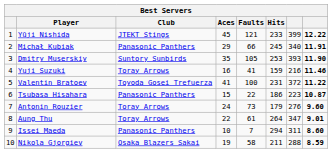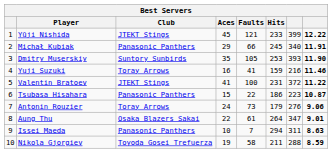Valentin Bratoev | Club: Toyoda Gosei Trefuerza -> JTEKT Stings
Antonin Rouzier | column 8: 9.60 -> 9.06
Aung Thu | Club: Toray Arrows -> Osaka Blazers Sakai
Issei Maeda | column 8: 8.60 -> 8.63
Nikola Gjorgiev | Club: Osaka Blazers Sakai -> Toyoda Gosei Trefuerza
